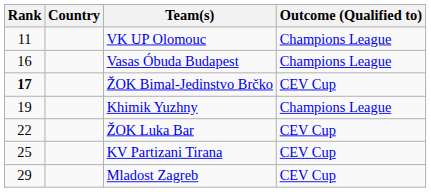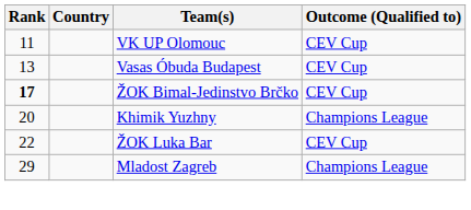VK UP Olomouc | Outcome (Qualified to): Champions League -> CEV Cup
Vasas Óbuda Budapest | Rank: 16 -> 13
Vasas Óbuda Budapest | Outcome (Qualified to): Champions League -> CEV Cup
Khimik Yuzhny | Rank: 19 -> 20
- row: 25 | KV Partizani Tirana | CEV Cup
Mladost Zagreb | Outcome (Qualified to): CEV Cup -> Champions League
